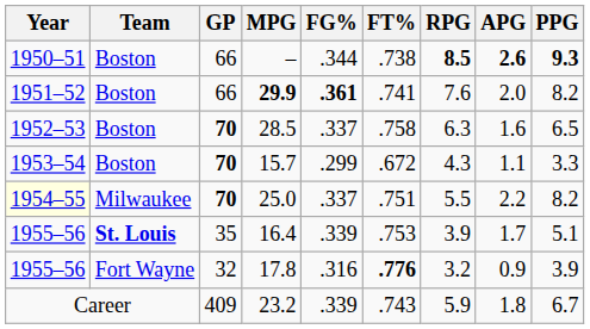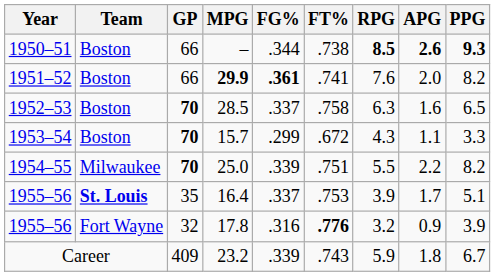25.0 | Year: lightyellow background -> no background
25.0 | FG%: .337 -> .339
16.4 | FG%: .339 -> .337
